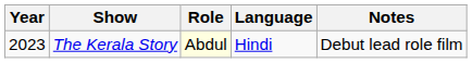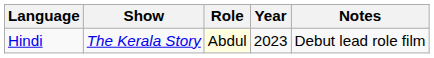columns swapped: Year <-> Language
